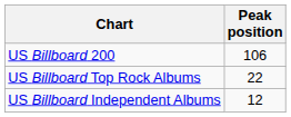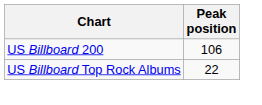- row: US Billboard Independent Albums | 12
